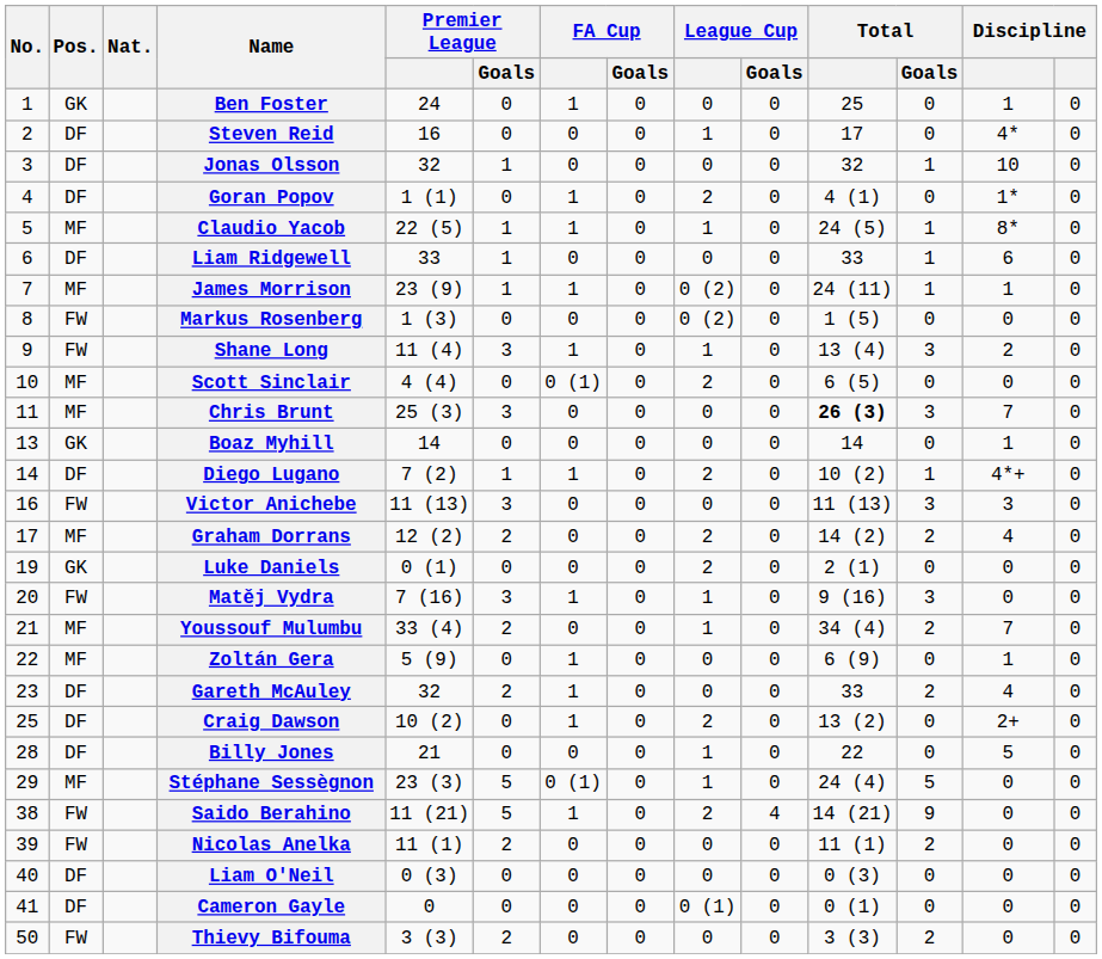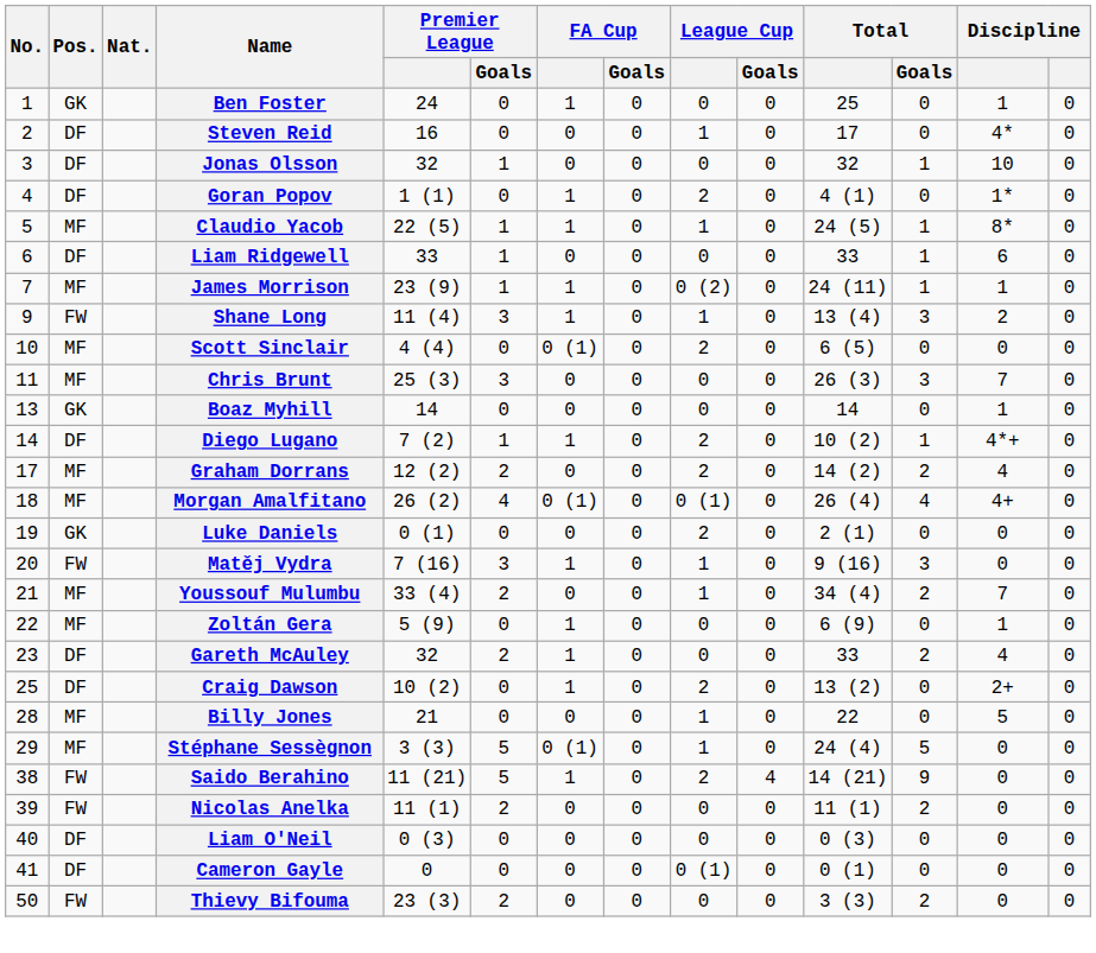- row: 8 | FW | Markus Rosenberg | 1 (3) | 0 | 0 | 0 | 0 (2) | 0 | 1 (5) | 0 | 0 | 0
Chris Brunt | Total: bold -> normal
- row: 16 | FW | Victor Anichebe | 11 (13) | 3 | 0 | 0 | 0 | 0 | 11 (13) | 3 | 3 | 0
+ row: 18 | MF | Morgan Amalfitano | 26 (2) | 4 | 0 (1) | 0 | 0 (1) | 0 | 26 (4) | 4 | 4+ | 0
Billy Jones | Pos.: DF -> MF
Stéphane Sessègnon | Premier League: 23 (3) -> 3 (3)
Thievy Bifouma | Premier League: 3 (3) -> 23 (3)
